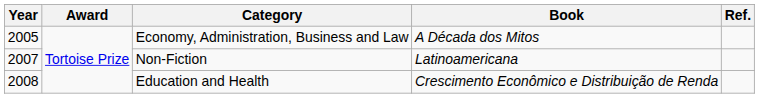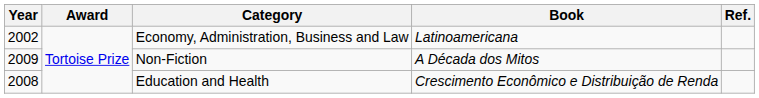Economy, Administration, Business and Law | Year: 2005 -> 2002
Economy, Administration, Business and Law | Book: A Década dos Mitos -> Latinoamericana
Non-Fiction | Year: 2007 -> 2009
Non-Fiction | Book: Latinoamericana -> A Década dos Mitos
